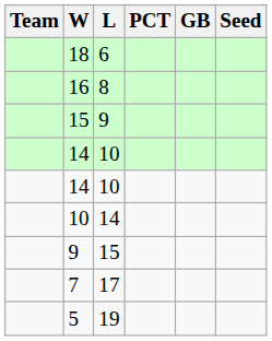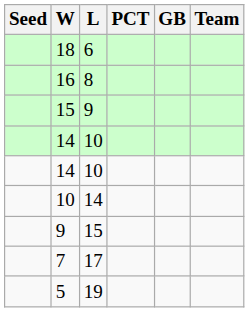columns swapped: Team <-> Seed
